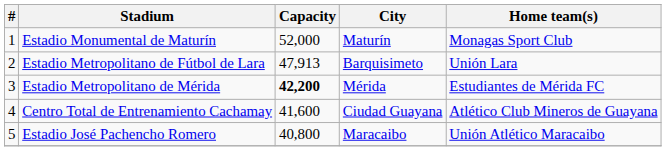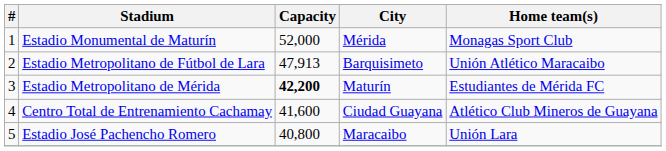Estadio Monumental de Maturín | City: Maturín -> Mérida
Estadio Metropolitano de Fútbol de Lara | Home team(s): Unión Lara -> Unión Atlético Maracaibo
Estadio Metropolitano de Mérida | City: Mérida -> Maturín
Estadio José Pachencho Romero | Home team(s): Unión Atlético Maracaibo -> Unión Lara
